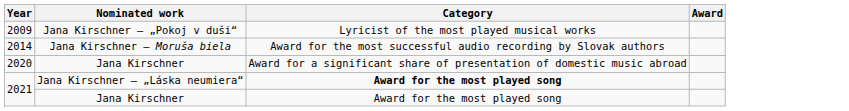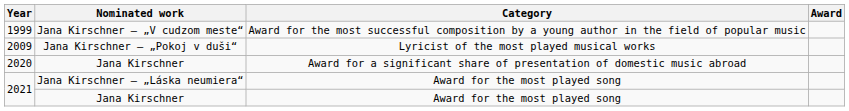+ row: 1999 | Jana Kirschner – „V cudzom meste“ | Award for the most successful composition by a young author in the field of popular music
- row: 2014 | Jana Kirschner – Moruša biela | Award for the most successful audio recording by Slovak authors
2021 / Jana Kirschner – „Láska neumiera“ | Category: bold -> normal
